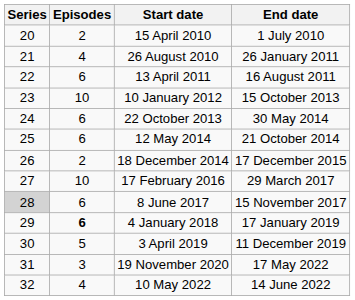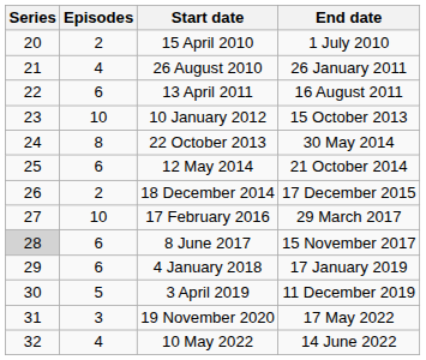22 October 2013 | Episodes: 6 -> 8
4 January 2018 | Episodes: bold -> normal
